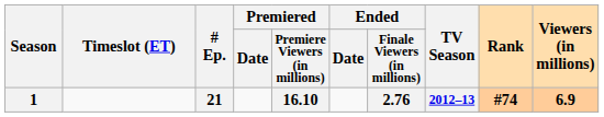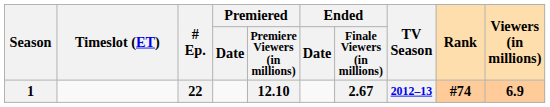1 | # Ep.: 21 -> 22
1 | Premiered / Premiere Viewers (in millions): 16.10 -> 12.10
1 | Ended / Finale Viewers (in millions): 2.76 -> 2.67
